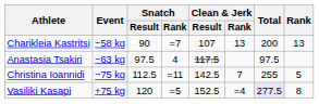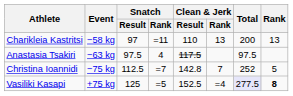Charikleia Kastritsi | Snatch / Result: 90 -> 97
Charikleia Kastritsi | Snatch / Rank: =7 -> =11
Charikleia Kastritsi | Clean & Jerk / Result: 107 -> 110
Christina Ioannidi | Snatch / Rank: =11 -> =7
Christina Ioannidi | Clean & Jerk / Result: 142.5 -> 142.8
Christina Ioannidi | Total: 255 -> 252
Vasiliki Kasapi | Snatch / Result: 120 -> 125
Vasiliki Kasapi | Rank: normal -> bold
